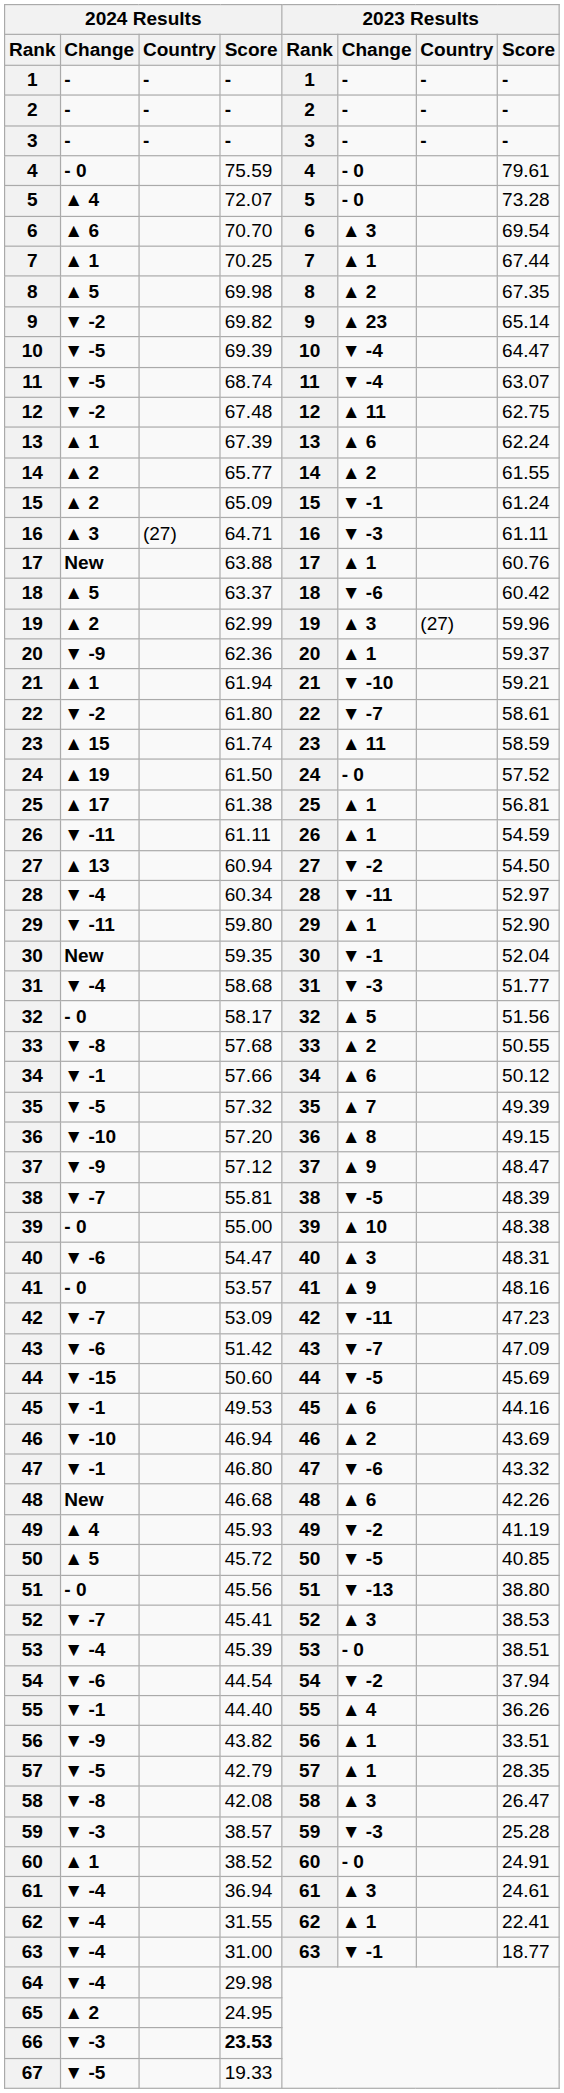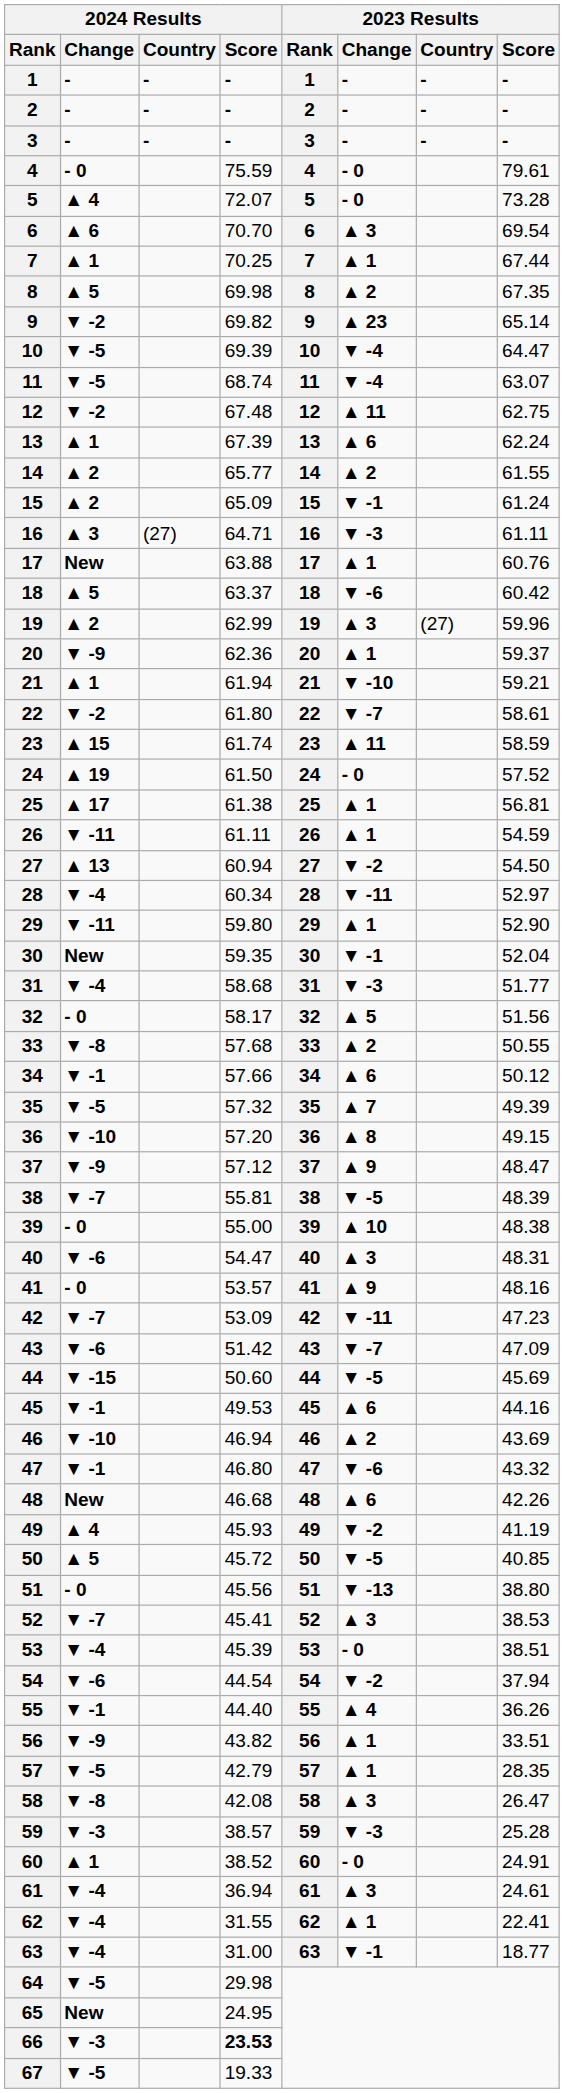64 | 2024 Results / Change: ▼ -4 -> ▼ -5
65 | 2024 Results / Change: ▲ 2 -> New
